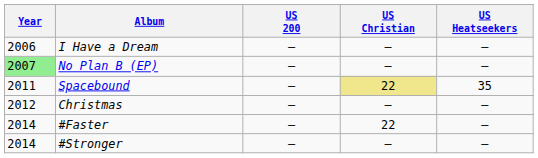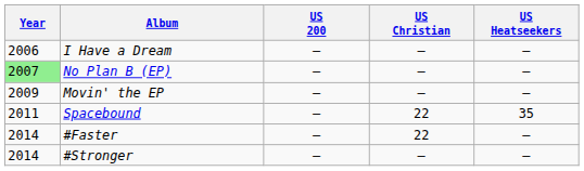+ row: 2009 | Movin' the EP | — | — | —
Spacebound | US Christian: khaki background -> no background
- row: 2012 | Christmas | — | — | —
